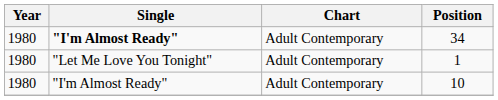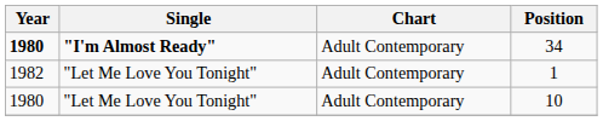34 | Year: normal -> bold
1 | Year: 1980 -> 1982
10 | Single: "I'm Almost Ready" -> "Let Me Love You Tonight"
